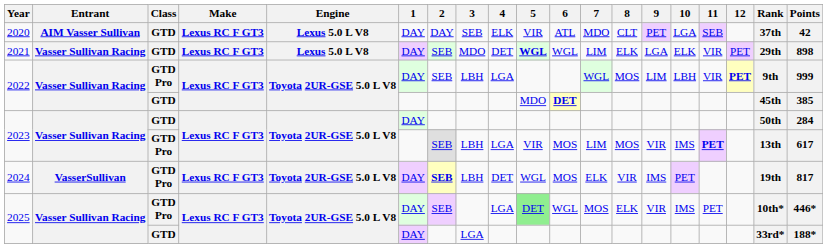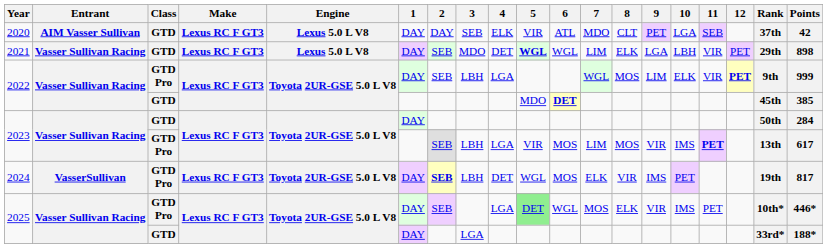2021 | 10: ELK -> LBH
2022 / GTD Pro | 10: LBH -> ELK
